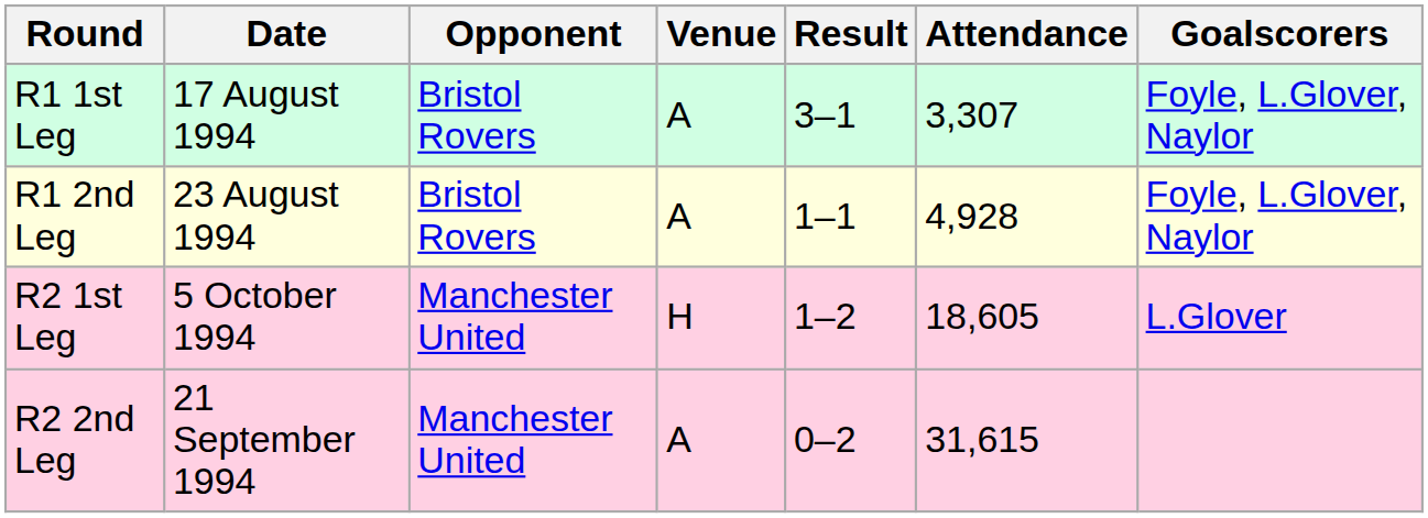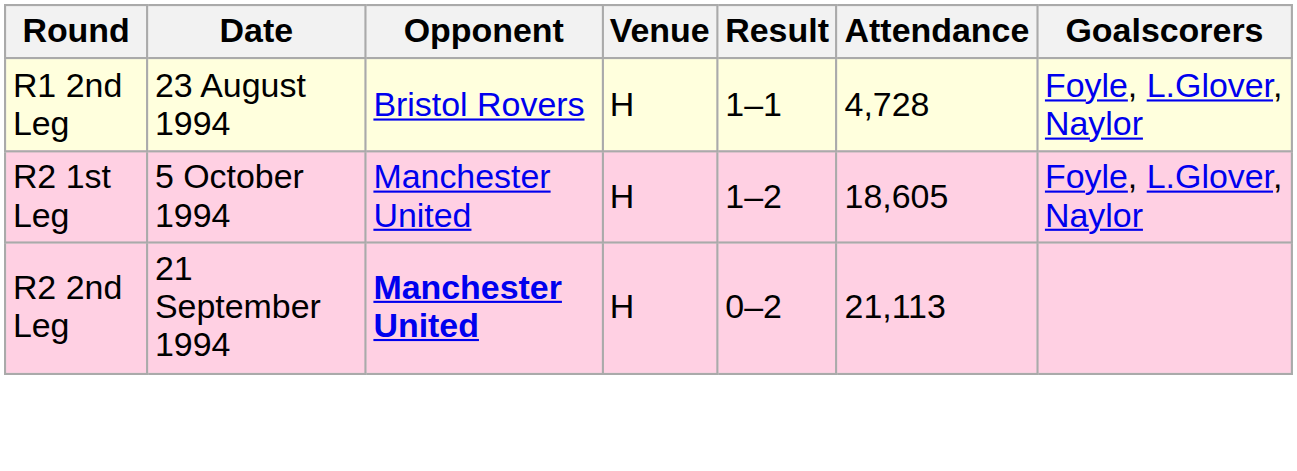- row: R1 1st Leg | 17 August 1994 | Bristol Rovers | A | 3–1 | 3,307 | Foyle, L.Glover, Naylor
R1 2nd Leg | Venue: A -> H
R1 2nd Leg | Attendance: 4,928 -> 4,728
R2 1st Leg | Goalscorers: L.Glover -> Foyle, L.Glover, Naylor
R2 2nd Leg | Opponent: normal -> bold
R2 2nd Leg | Venue: A -> H
R2 2nd Leg | Attendance: 31,615 -> 21,113
